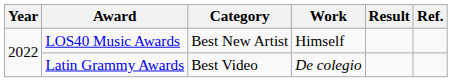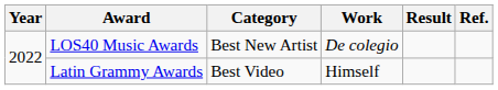LOS40 Music Awards | Work: Himself -> De colegio
Latin Grammy Awards | Work: De colegio -> Himself
